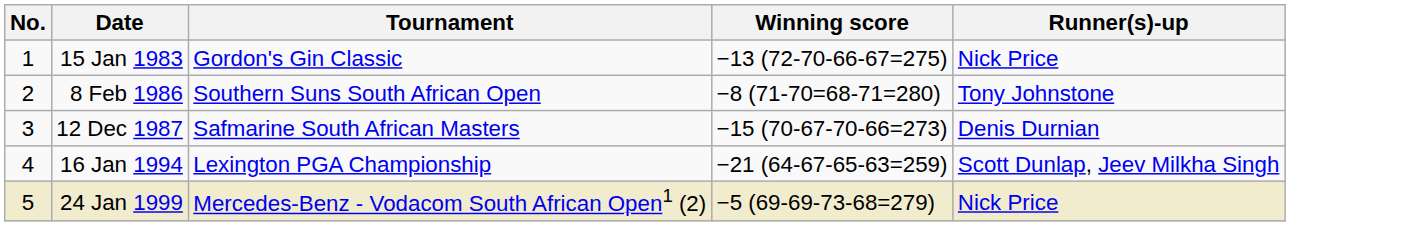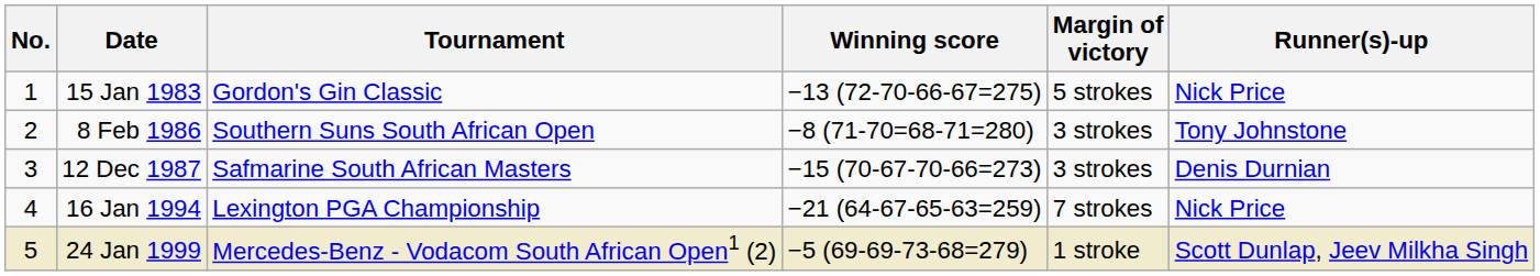+ column: Margin of victory | 5 strokes | 3 strokes | 3 strokes | 7 strokes | 1 stroke
16 Jan 1994 | Runner(s)-up: Scott Dunlap, Jeev Milkha Singh -> Nick Price
24 Jan 1999 | Runner(s)-up: Nick Price -> Scott Dunlap, Jeev Milkha Singh
